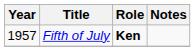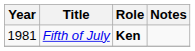Fifth of July | Year: 1957 -> 1981
